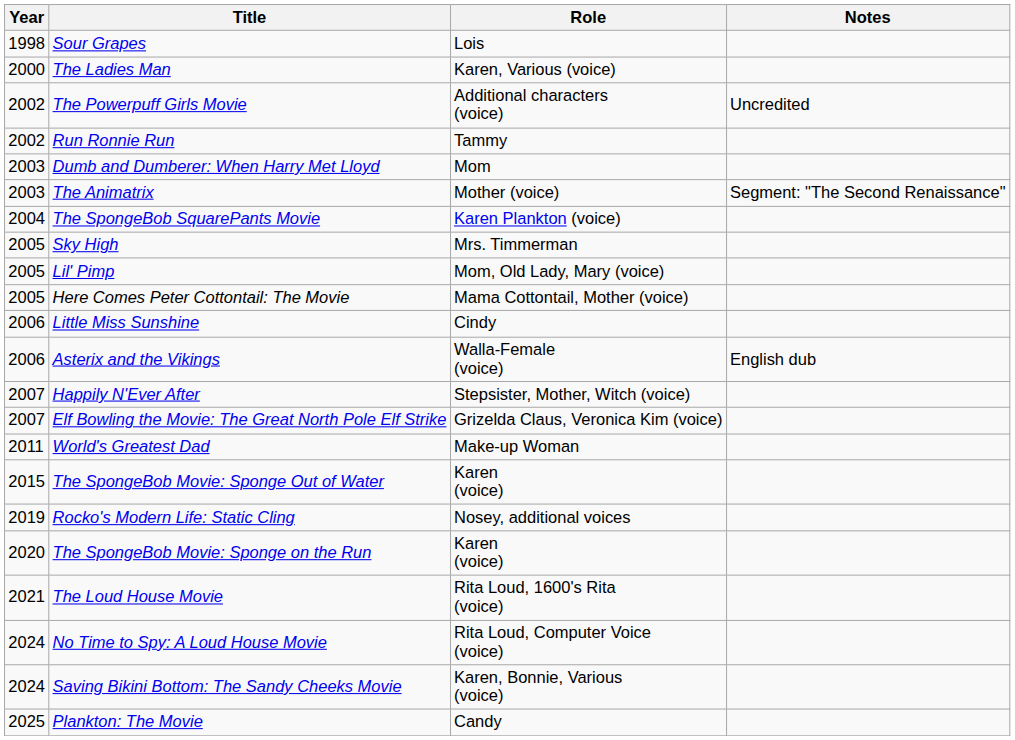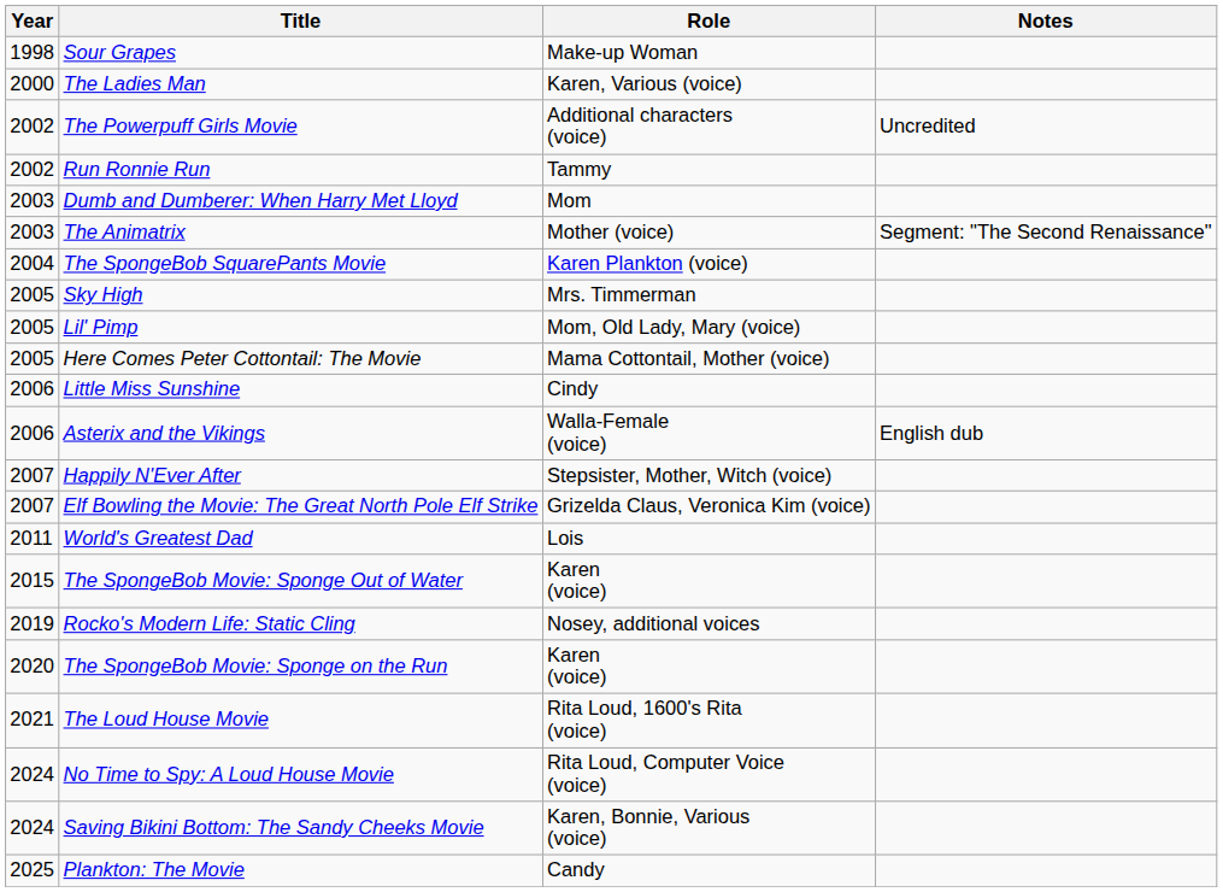Sour Grapes | Role: Lois -> Make-up Woman
World's Greatest Dad | Role: Make-up Woman -> Lois
